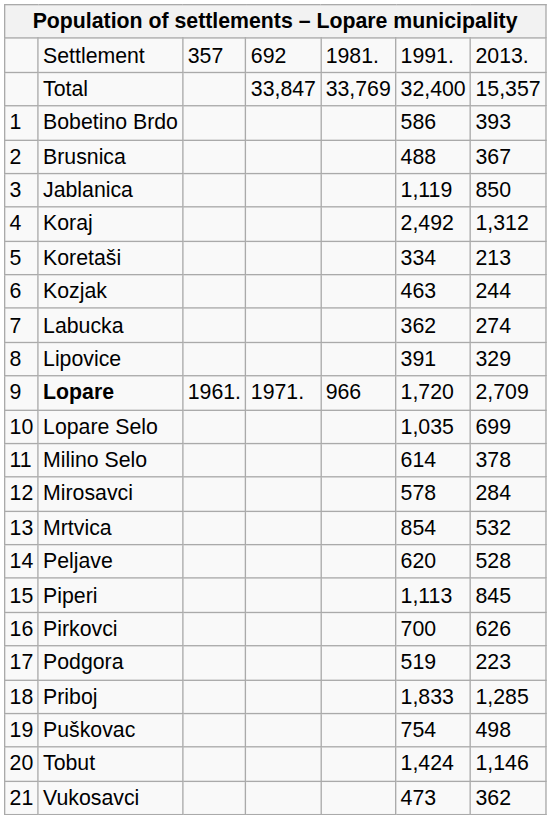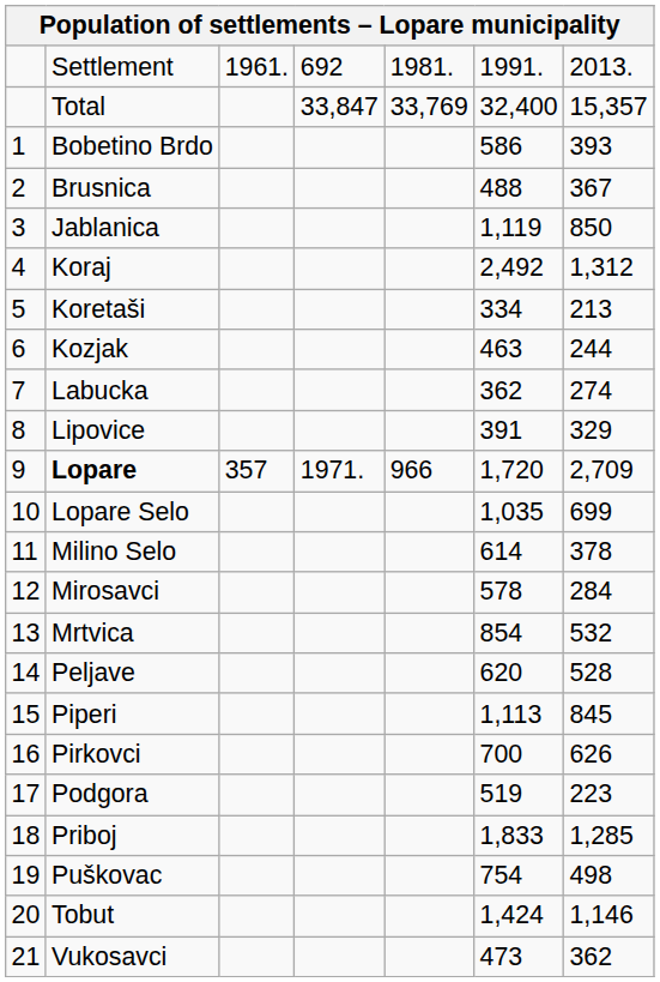Settlement | column 3: 357 -> 1961.
Lopare | column 3: 1961. -> 357
